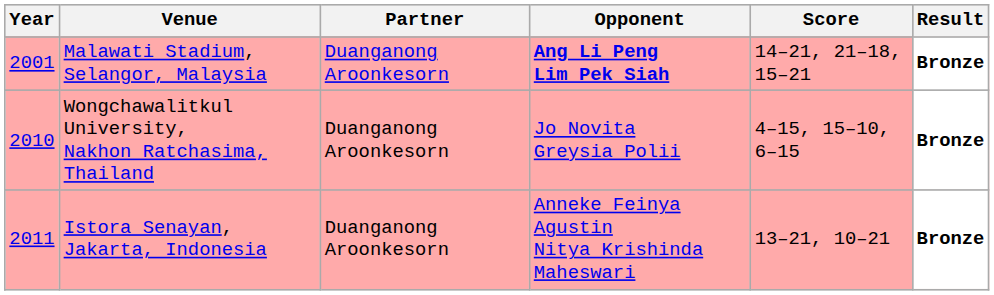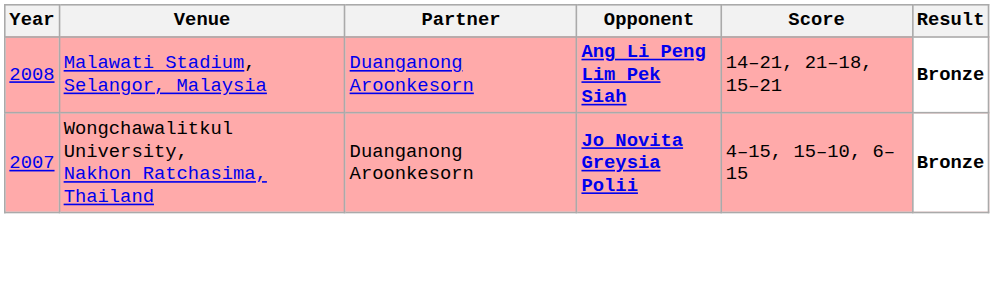Malawati Stadium, Selangor, Malaysia | Year: 2001 -> 2008
Wongchawalitkul University, Nakhon Ratchasima, Thailand | Year: 2010 -> 2007
Wongchawalitkul University, Nakhon Ratchasima, Thailand | Opponent: normal -> bold
- row: 2011 | Istora Senayan, Jakarta, Indonesia | Duanganong Aroonkesorn | Anneke Feinya Agustin Nitya Krishinda Maheswari | 13–21, 10–21 | Bronze
